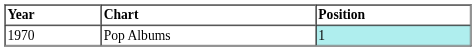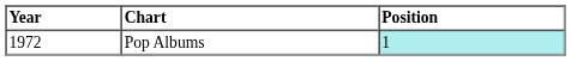Pop Albums | Year: 1970 -> 1972
